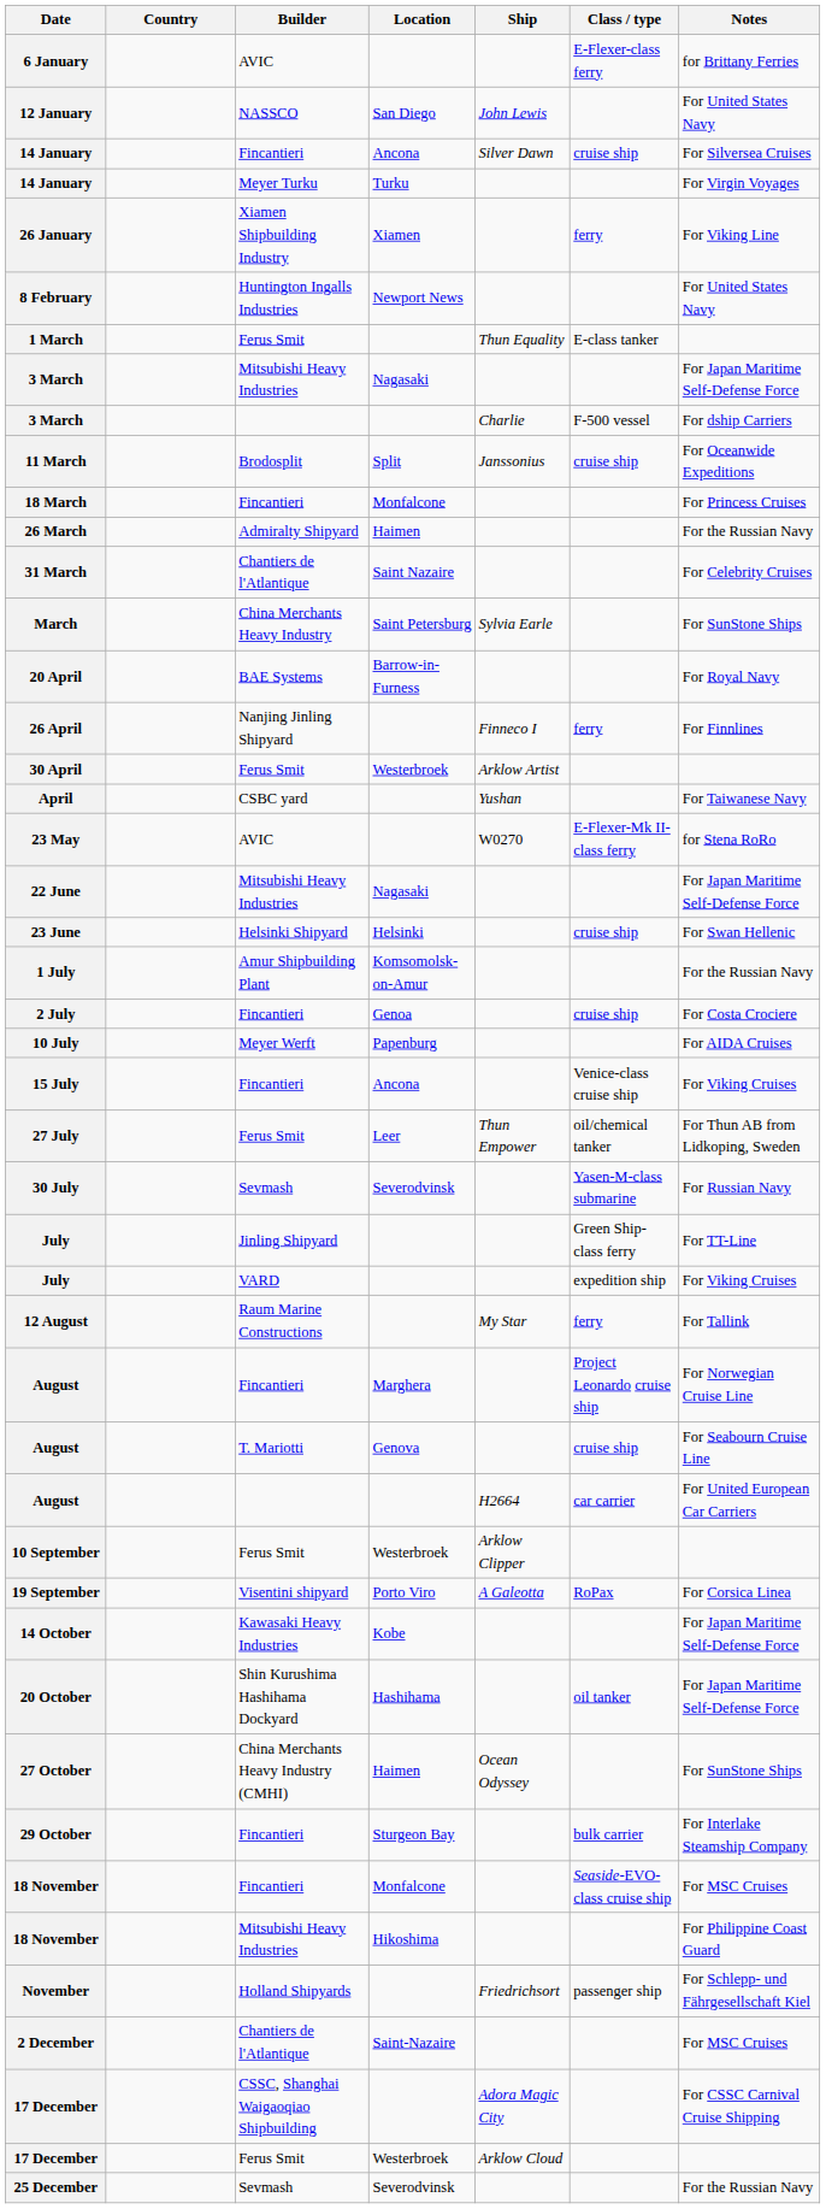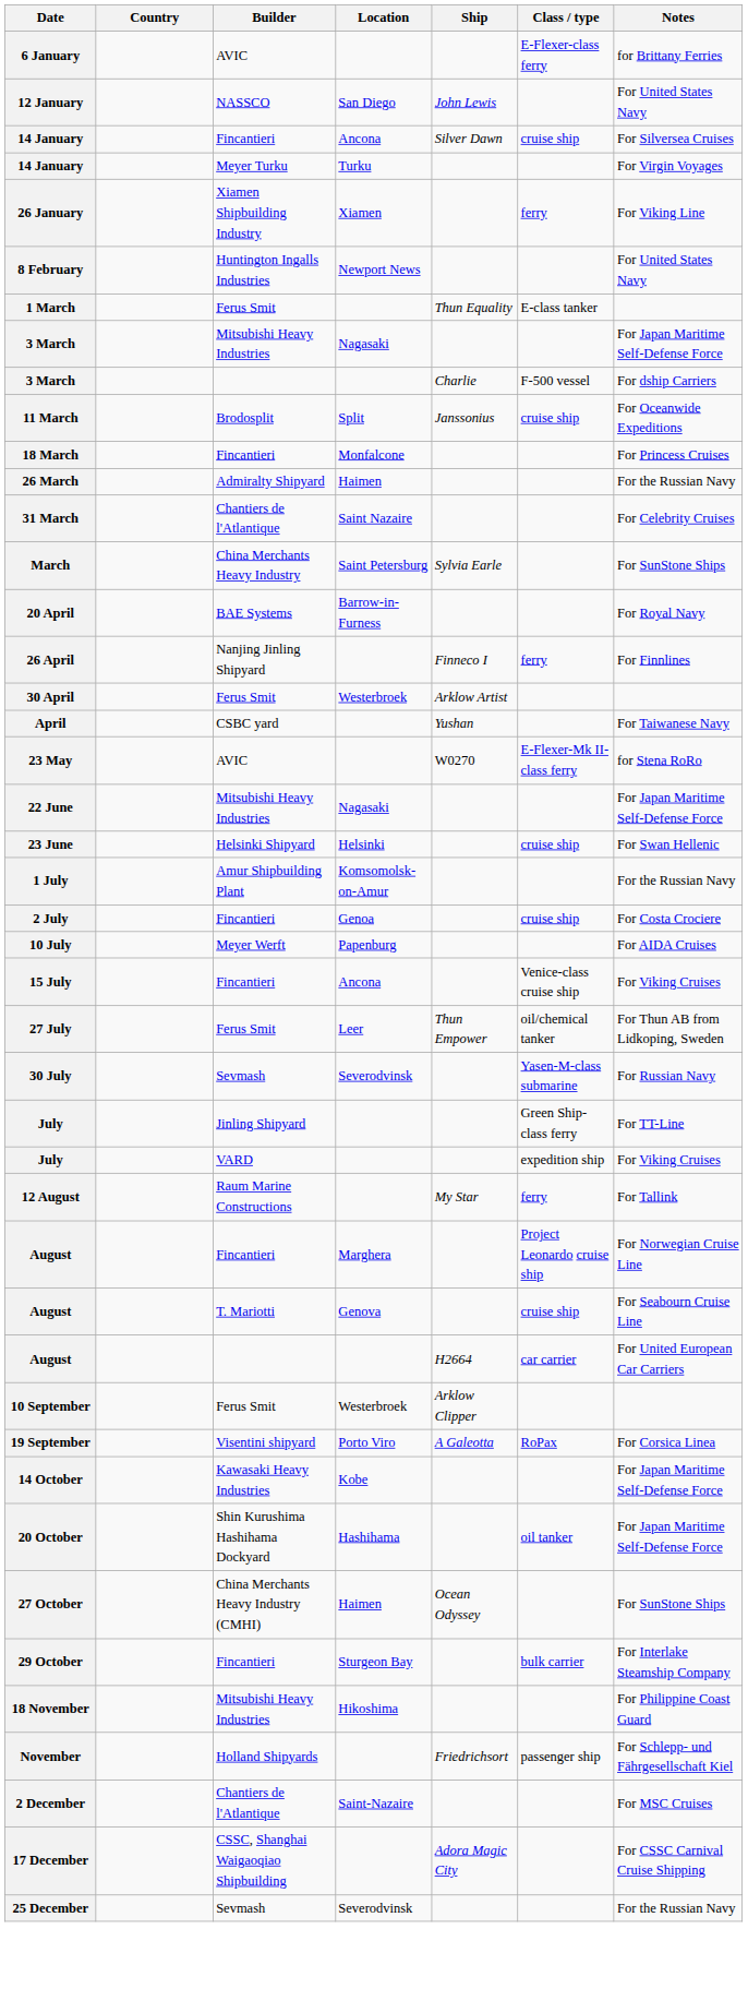- row: 18 November | Fincantieri | Monfalcone | Seaside-EVO-class cruise ship | For MSC Cruises
- row: 17 December | Ferus Smit | Westerbroek | Arklow Cloud
